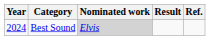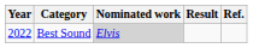Best Sound | Year: 2024 -> 2022
